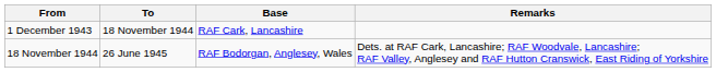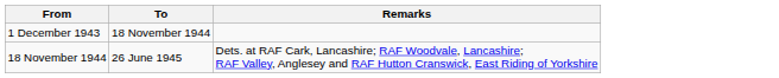- column: Base | RAF Cark, Lancashire | RAF Bodorgan, Anglesey, Wales
